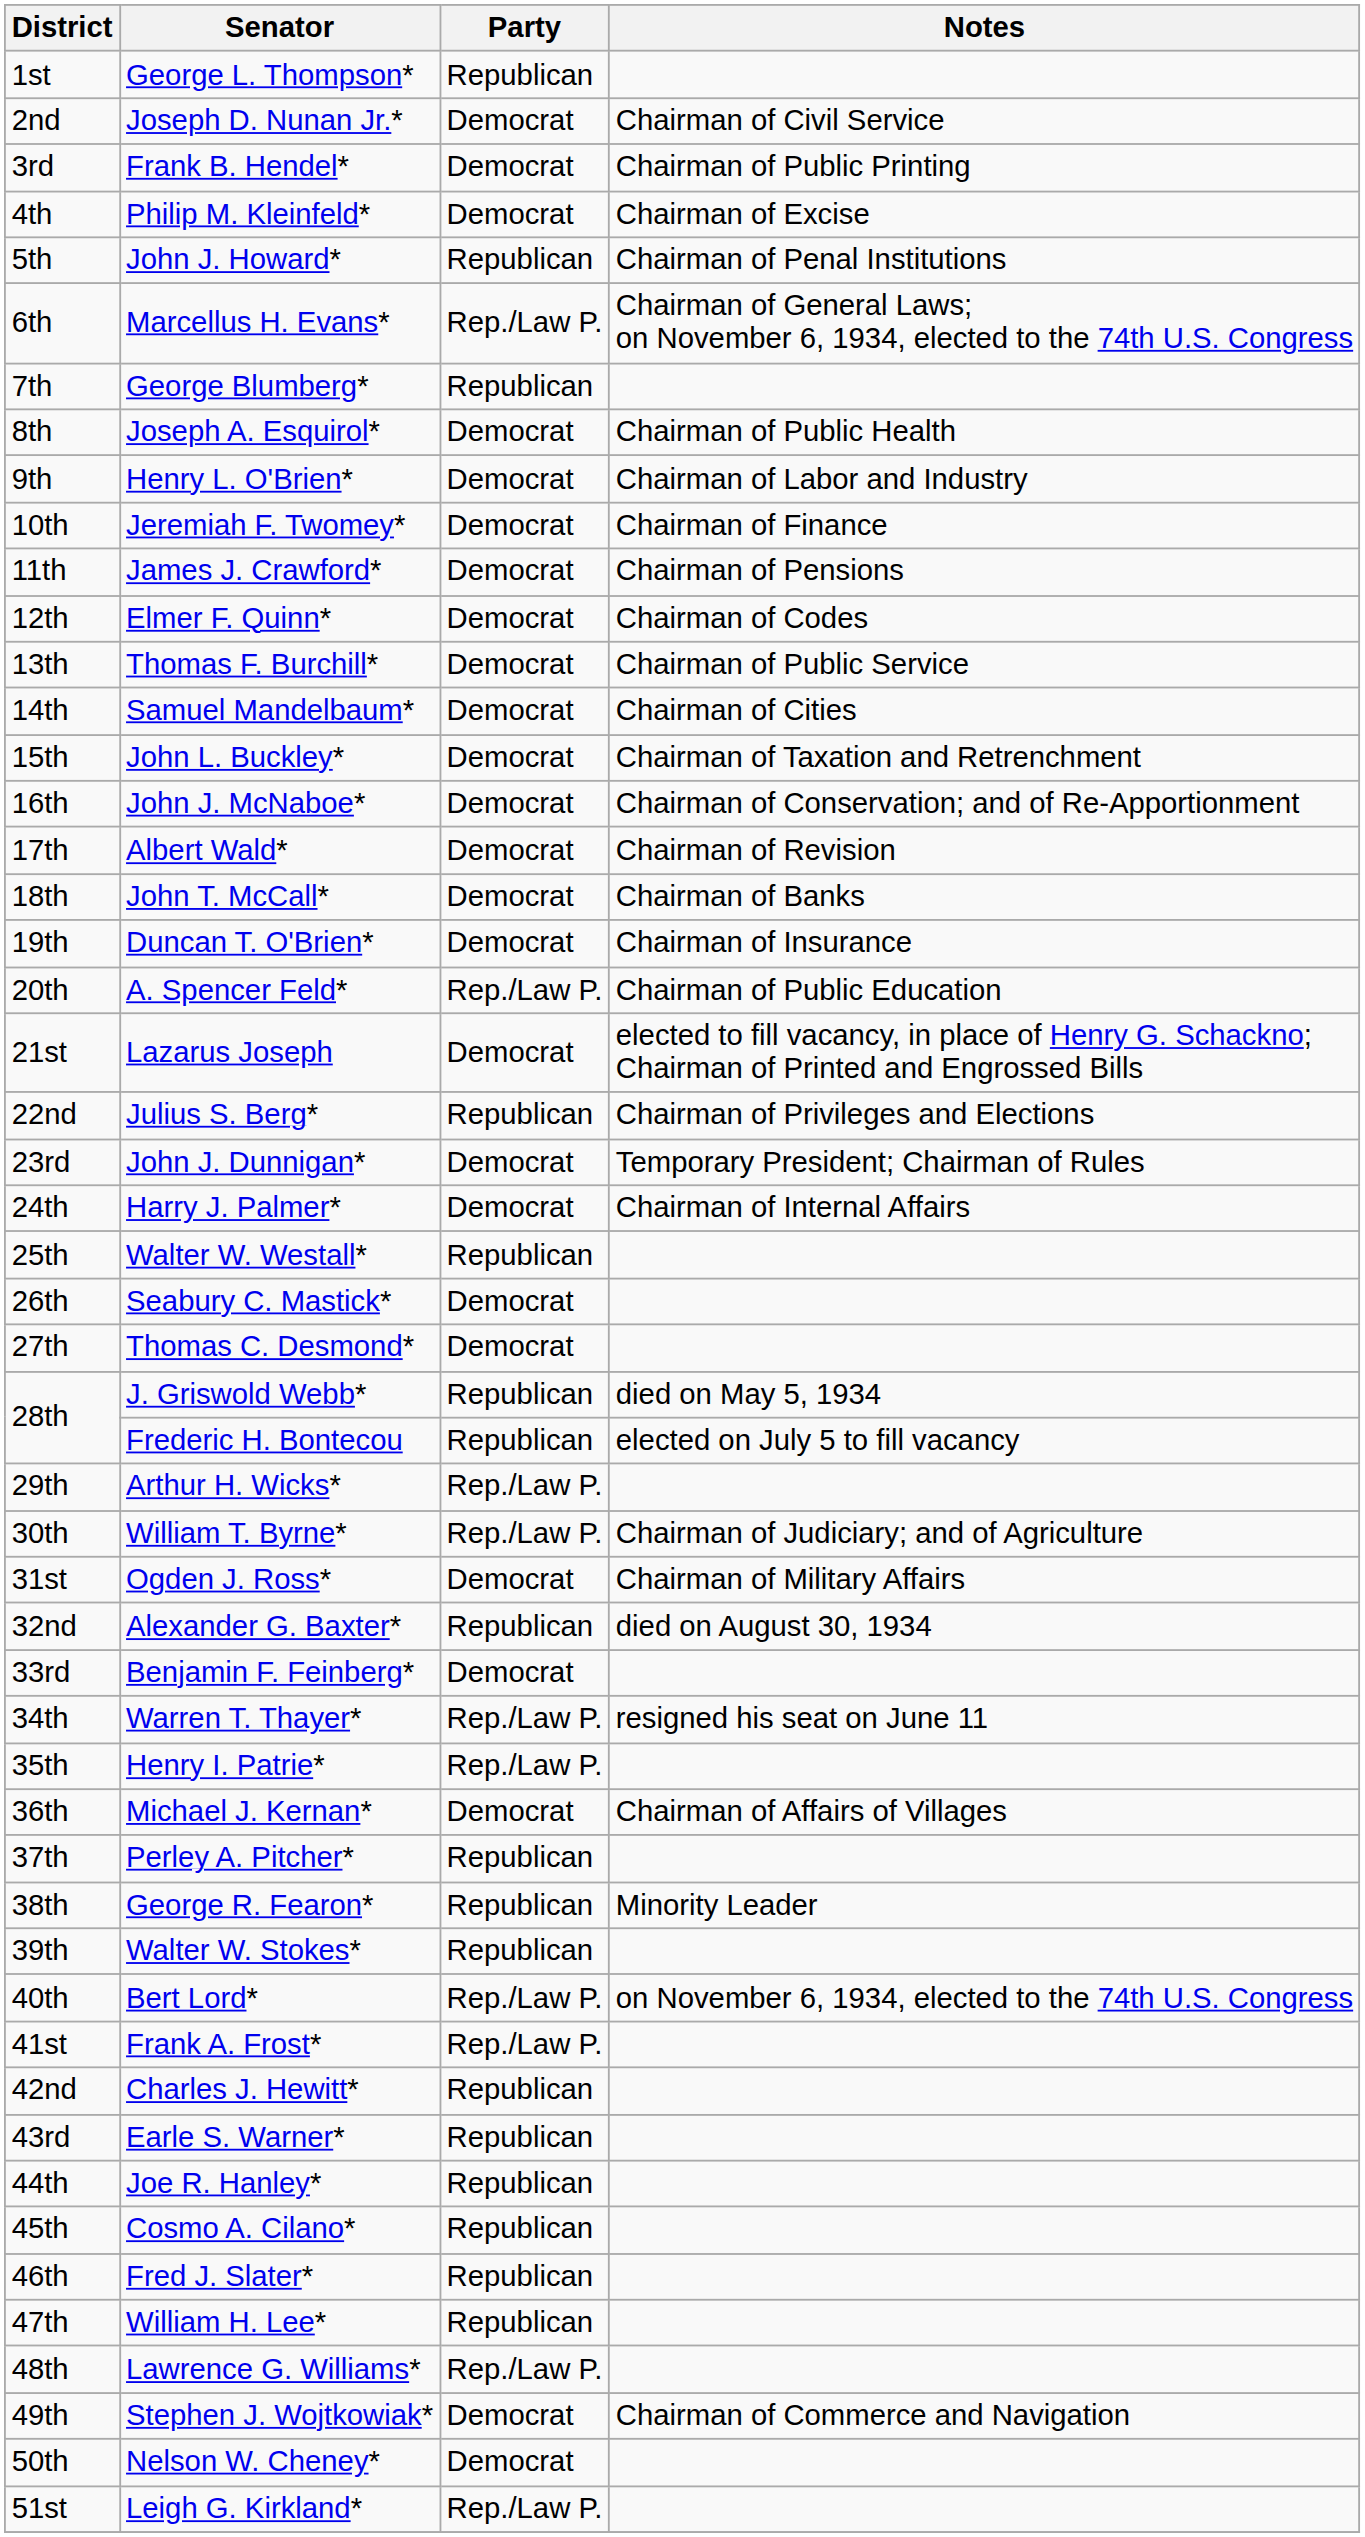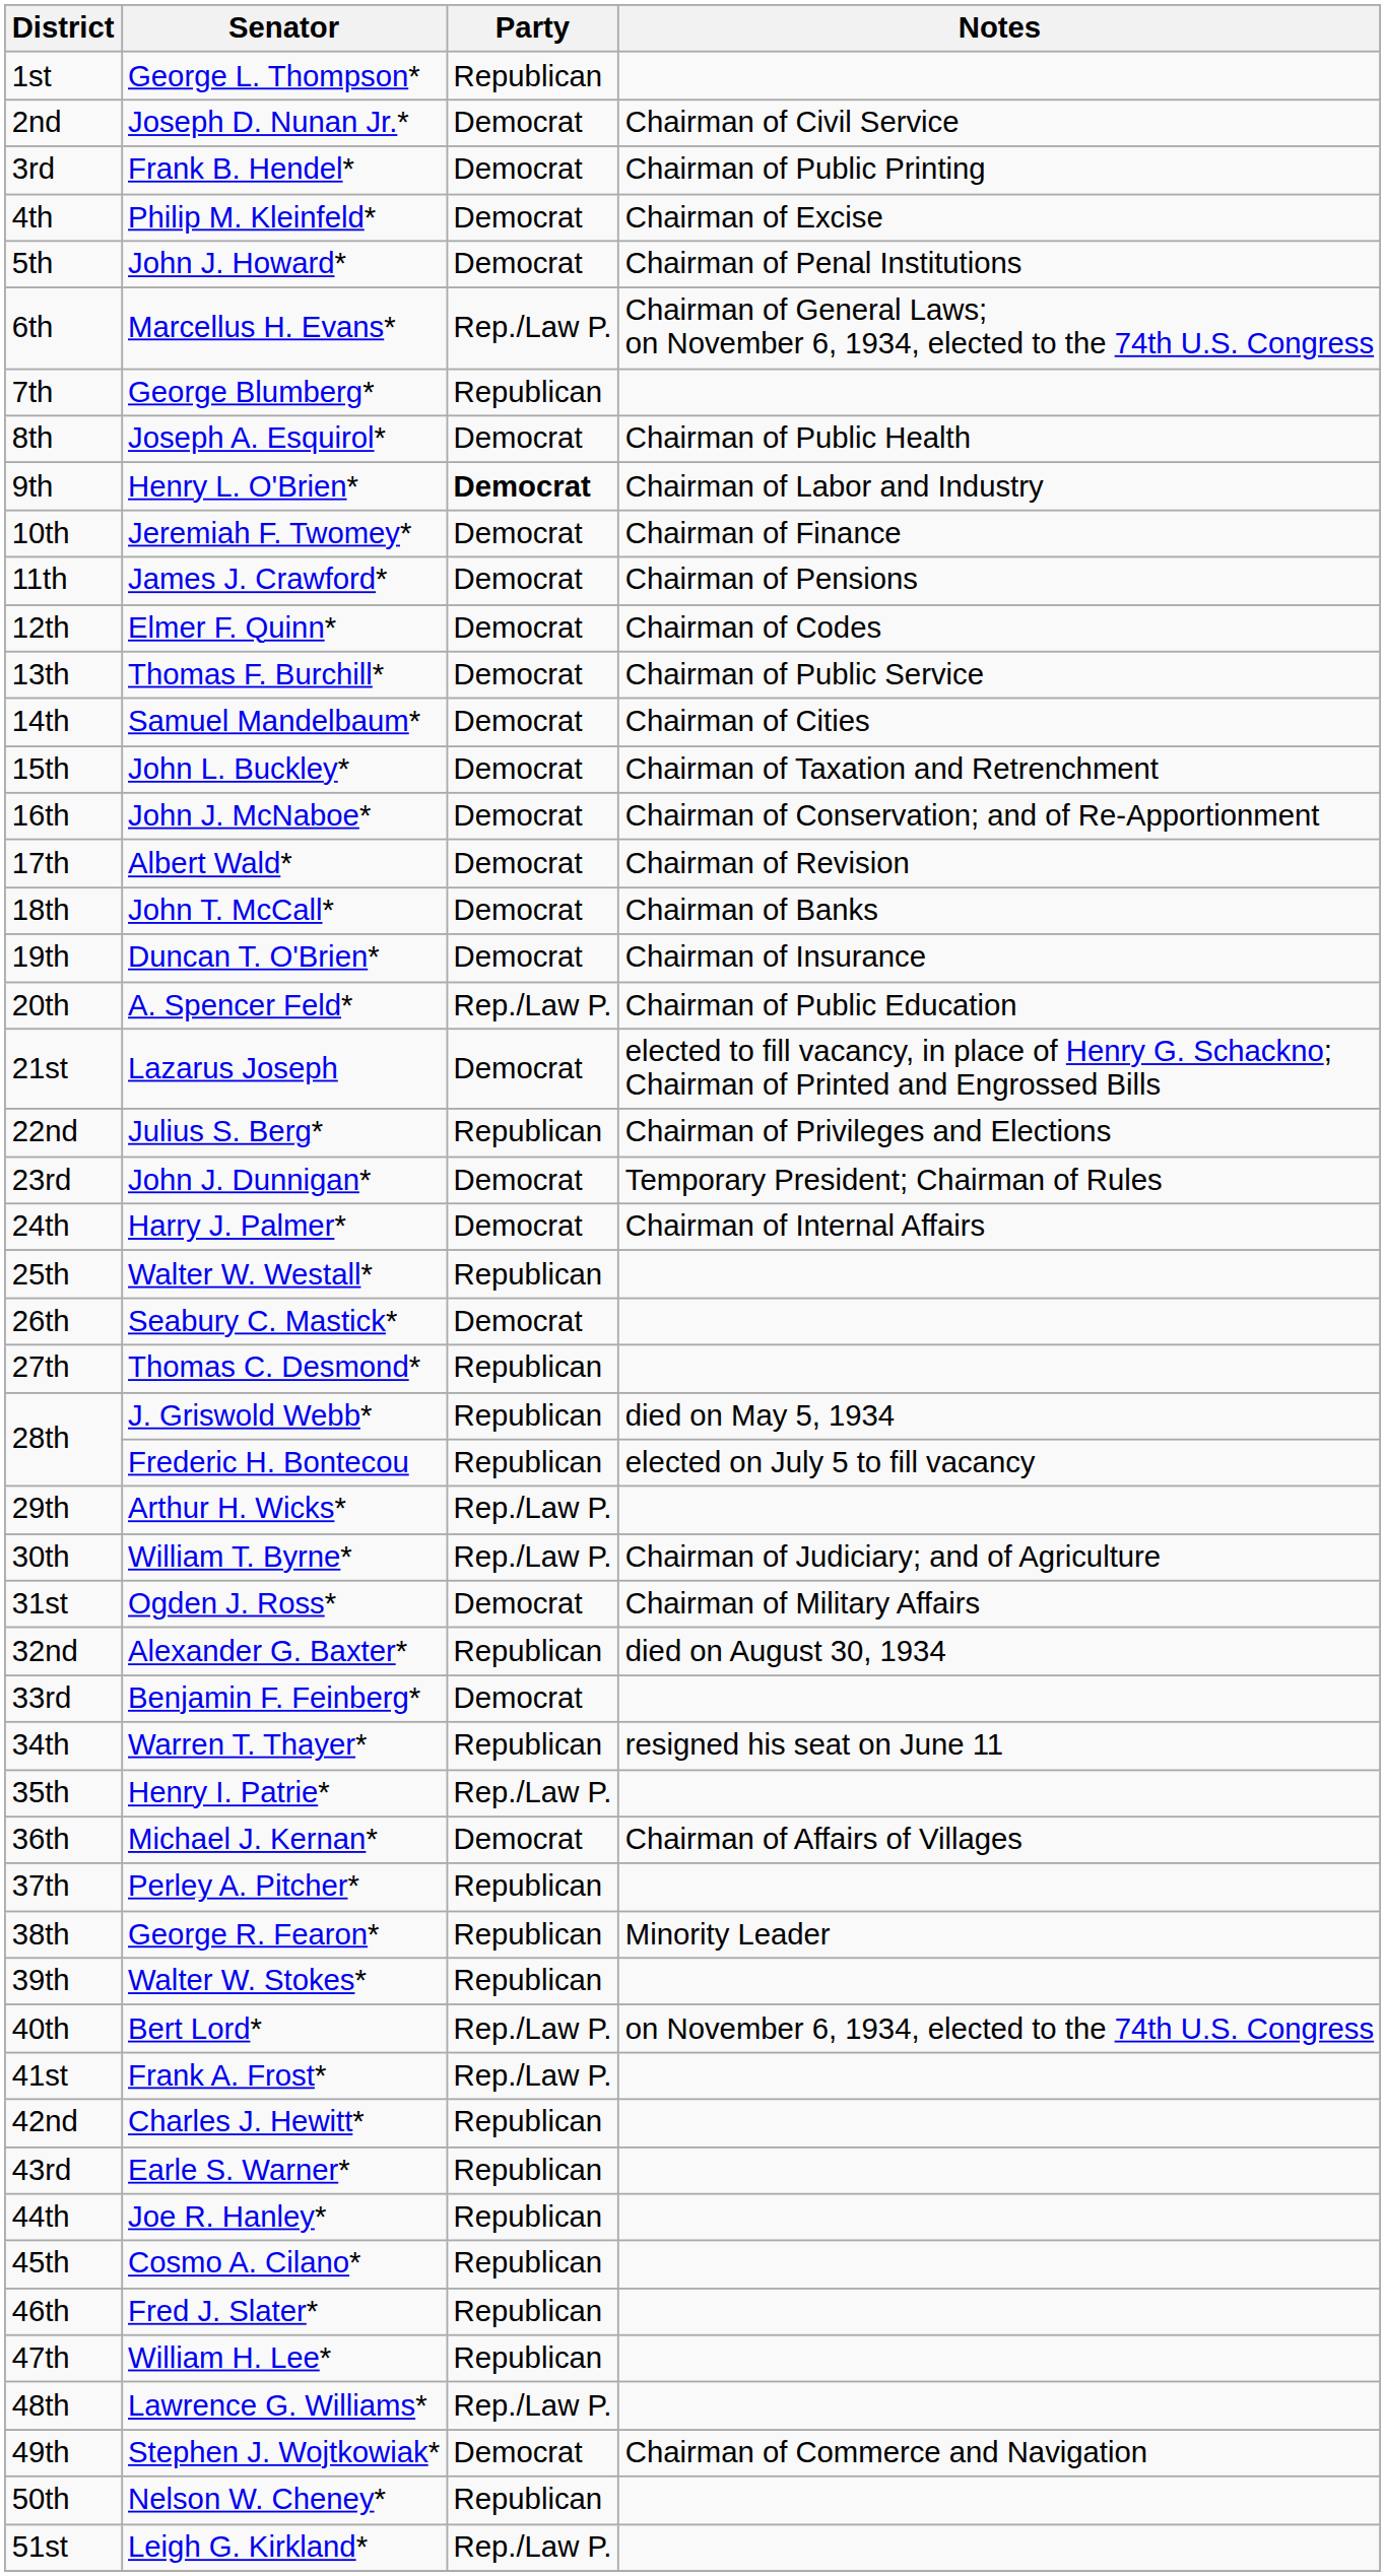John J. Howard* | Party: Republican -> Democrat
Henry L. O'Brien* | Party: normal -> bold
Thomas C. Desmond* | Party: Democrat -> Republican
Warren T. Thayer* | Party: Rep./Law P. -> Republican
Nelson W. Cheney* | Party: Democrat -> Republican
